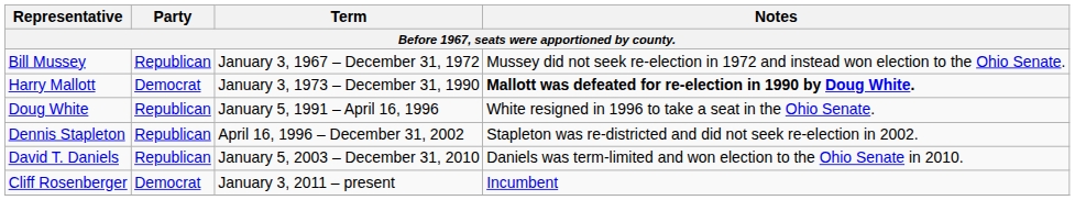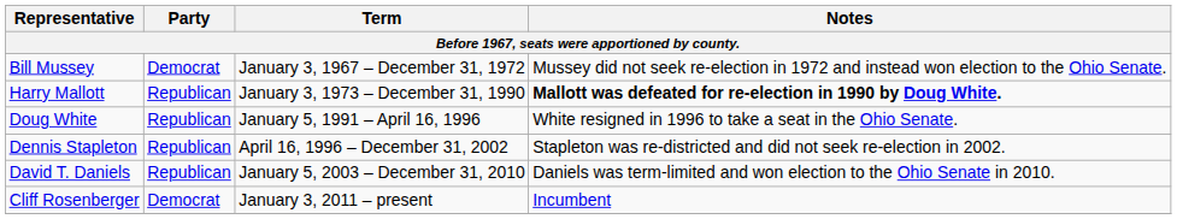Bill Mussey | Party: Republican -> Democrat
Harry Mallott | Party: Democrat -> Republican
